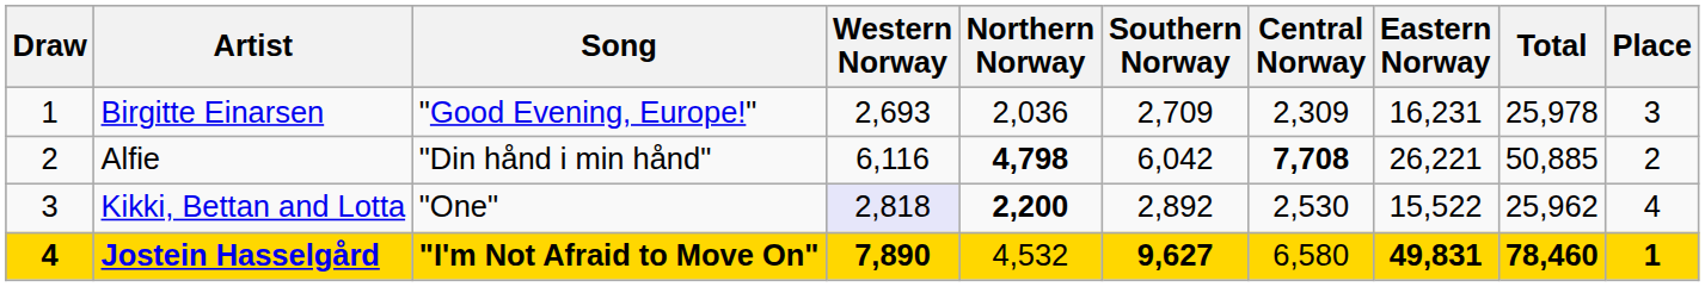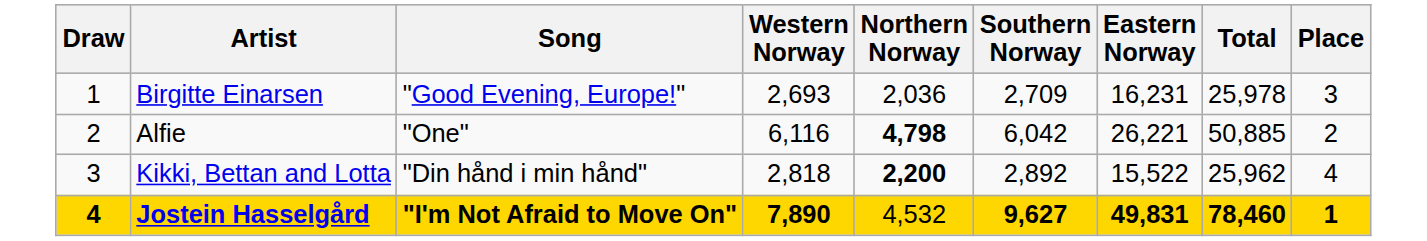- column: Central Norway | 2,309 | 7,708 | 2,530 | 6,580
Alfie | Song: "Din hånd i min hånd" -> "One"
Kikki, Bettan and Lotta | Song: "One" -> "Din hånd i min hånd"
Kikki, Bettan and Lotta | Western Norway: lavender background -> no background
